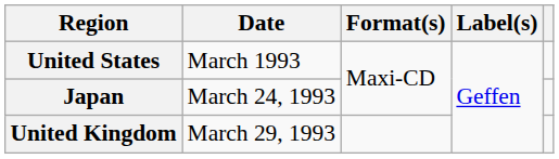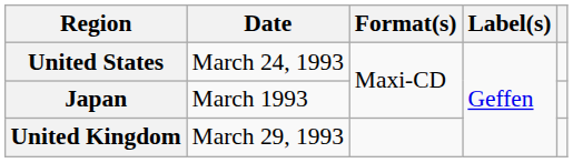United States | Date: March 1993 -> March 24, 1993
Japan | Date: March 24, 1993 -> March 1993
